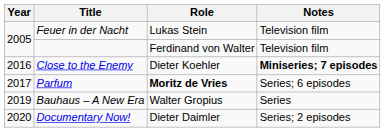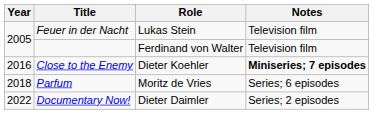Parfum | Year: 2017 -> 2018
Parfum | Role: bold -> normal
- row: 2019 | Bauhaus – A New Era | Walter Gropius | Series
Documentary Now! | Year: 2020 -> 2022
